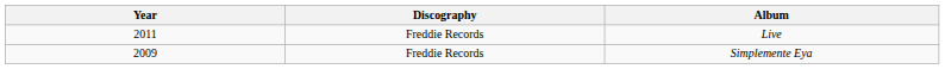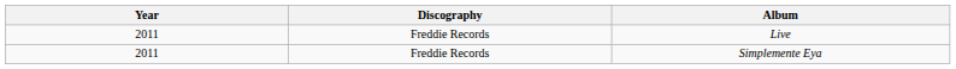Simplemente Eya | Year: 2009 -> 2011
